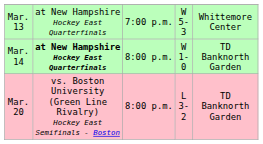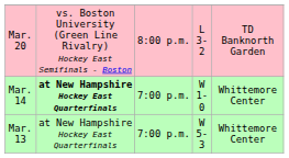rows swapped: Mar. 13 <-> Mar. 20
Mar. 14 | column 3: 8:00 p.m. -> 7:00 p.m.
Mar. 14 | column 5: TD Banknorth Garden -> Whittemore Center
